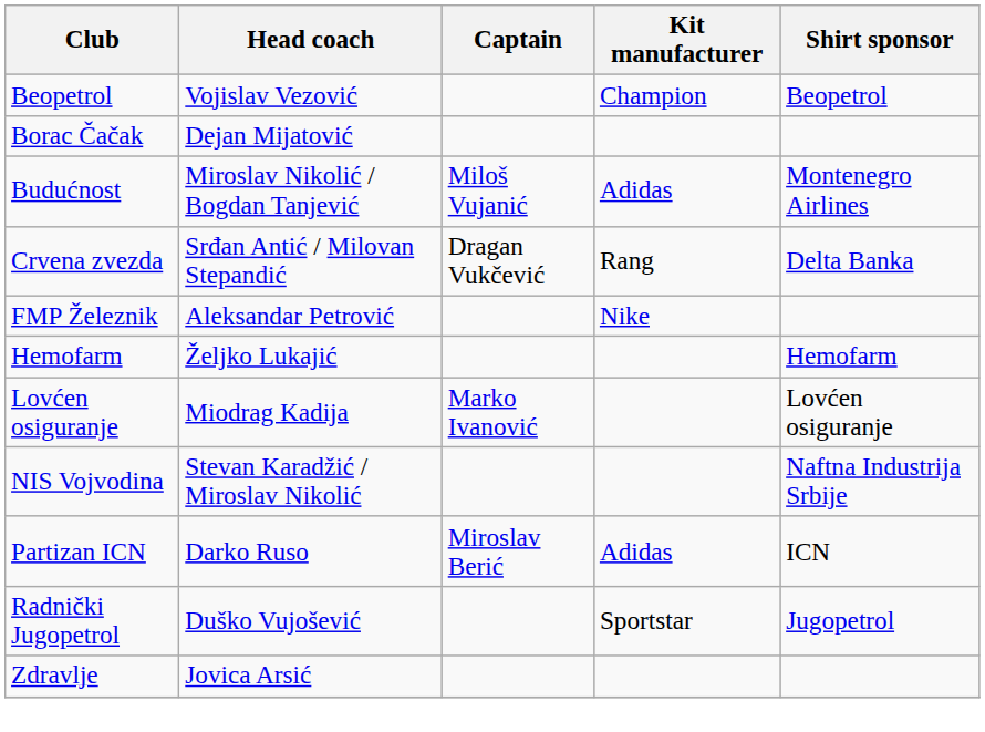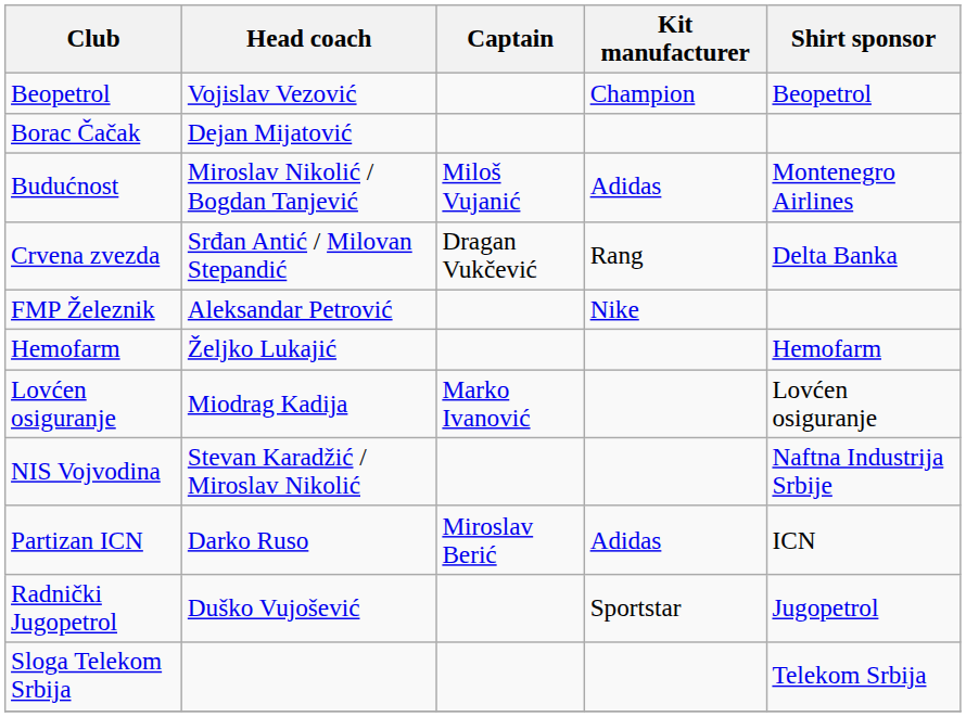+ row: Sloga Telekom Srbija | Telekom Srbija
- row: Zdravlje | Jovica Arsić
